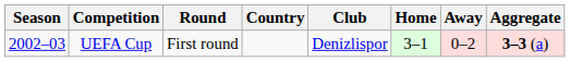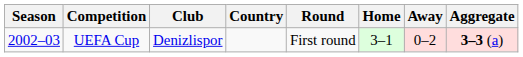columns swapped: Round <-> Club
